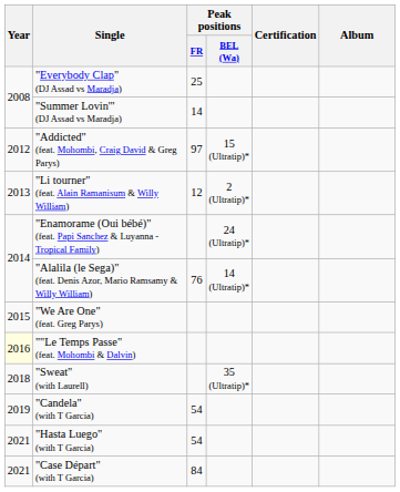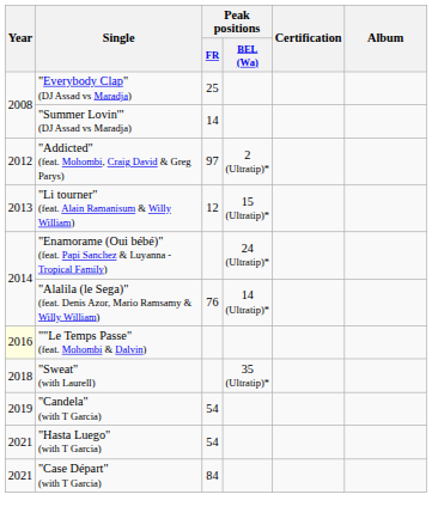"Addicted" (feat. Mohombi, Craig David & Greg Parys) | Peak positions / BEL (Wa): 15 (Ultratip)* -> 2 (Ultratip)*
"Li tourner" (feat. Alain Ramanisum & Willy William) | Peak positions / BEL (Wa): 2 (Ultratip)* -> 15 (Ultratip)*
- row: 2015 | "We Are One" (feat. Greg Parys)
